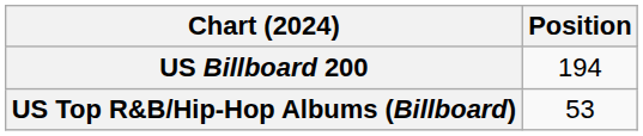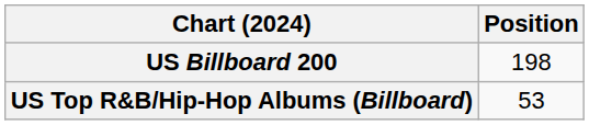US Billboard 200 | Position: 194 -> 198
